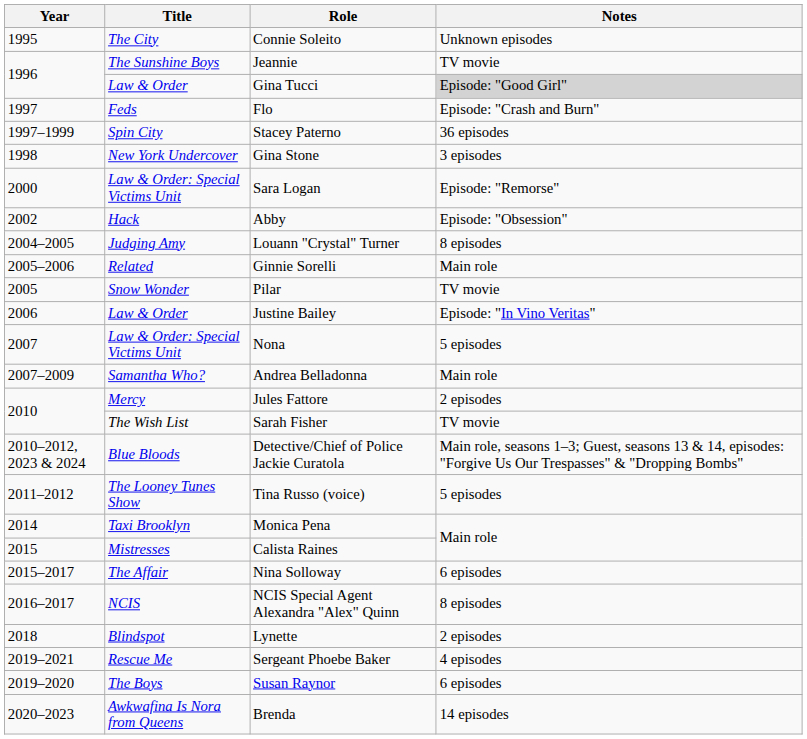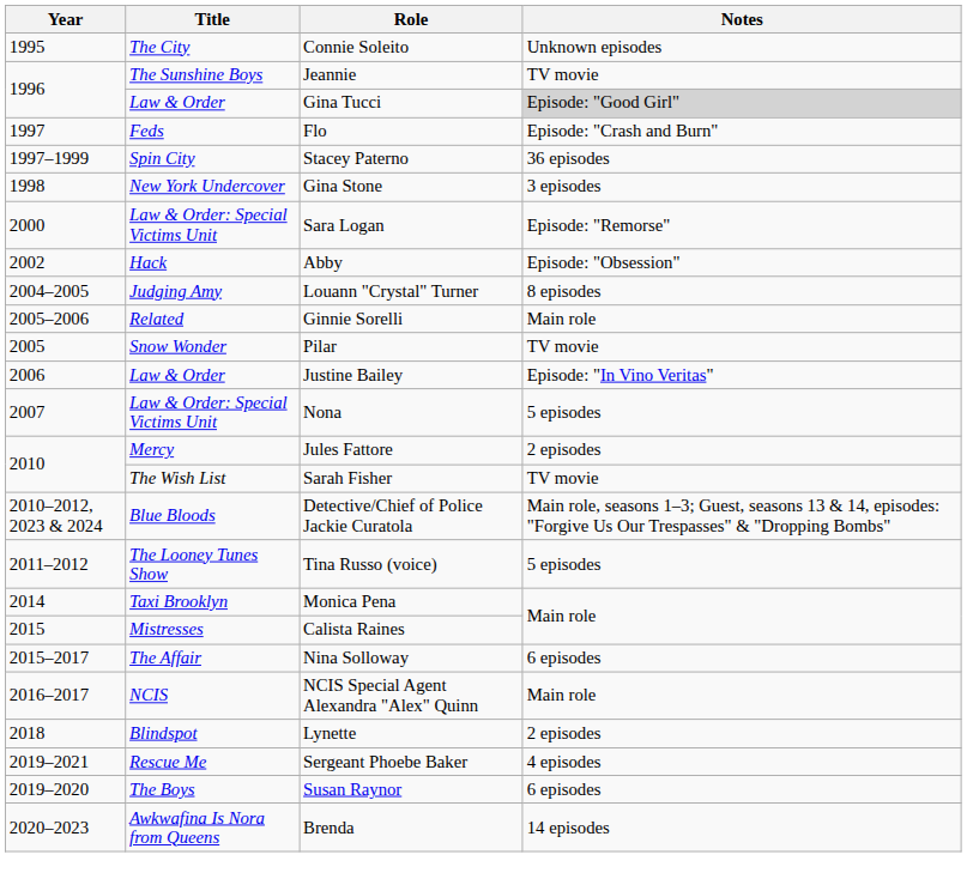- row: 2007–2009 | Samantha Who? | Andrea Belladonna | Main role
NCIS Special Agent Alexandra "Alex" Quinn | Notes: 8 episodes -> Main role
